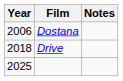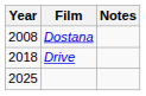Dostana | Year: 2006 -> 2008
